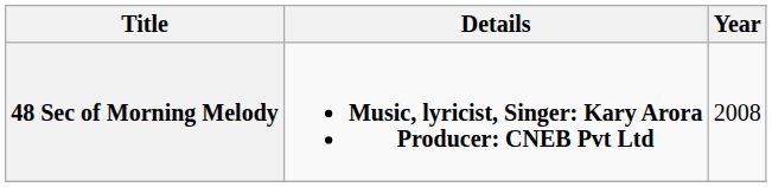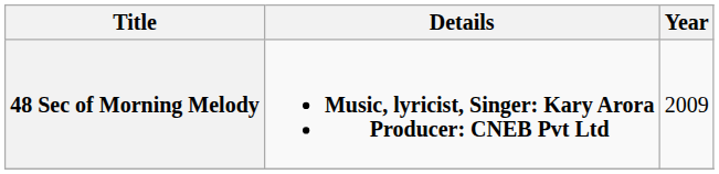48 Sec of Morning Melody | Year: 2008 -> 2009
